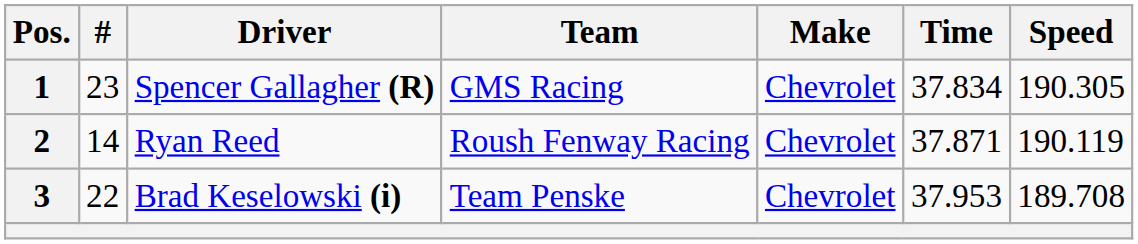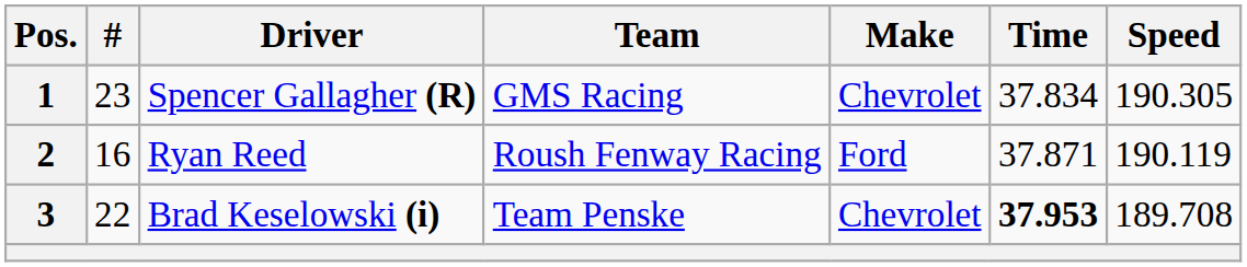2 | #: 14 -> 16
2 | Make: Chevrolet -> Ford
3 | Time: normal -> bold
